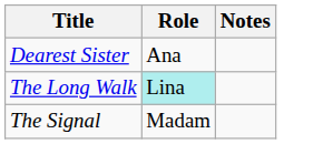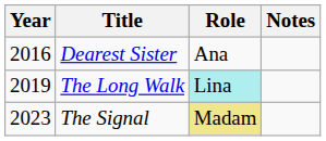+ column: Year | 2016 | 2019 | 2023
The Signal | Role: no background -> khaki background
